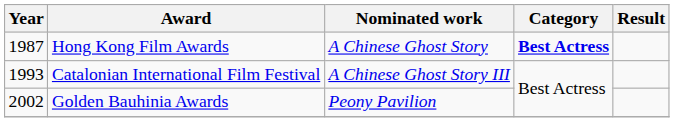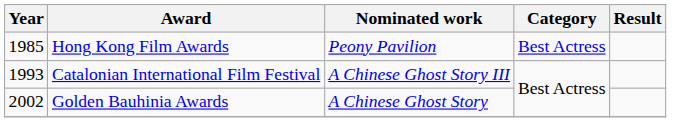Hong Kong Film Awards | Year: 1987 -> 1985
Hong Kong Film Awards | Nominated work: A Chinese Ghost Story -> Peony Pavilion
Hong Kong Film Awards | Category: bold -> normal
Golden Bauhinia Awards | Nominated work: Peony Pavilion -> A Chinese Ghost Story
